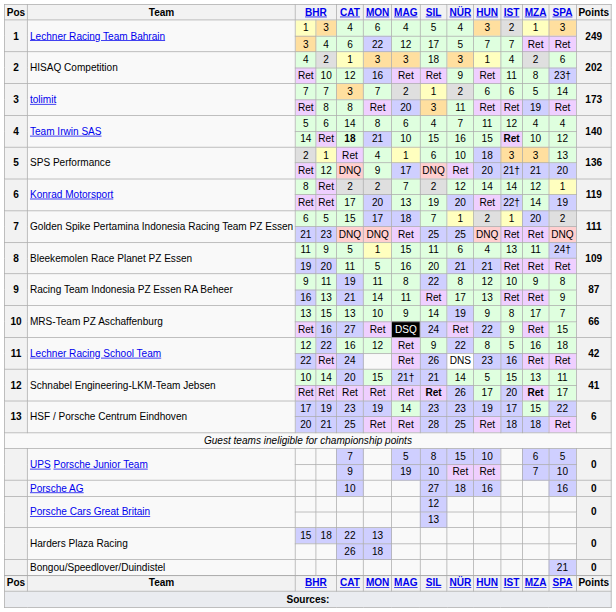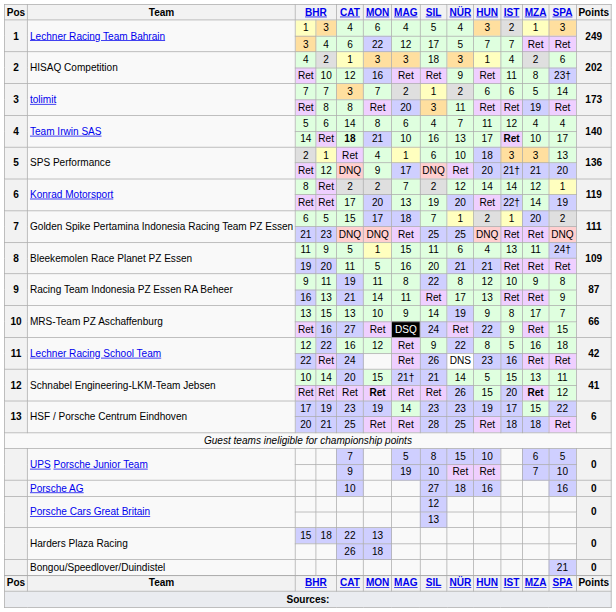Team Irwin SAS / Ret | SIL: 15 -> 16
Team Irwin SAS / Ret | NÜR: 16 -> 13
Team Irwin SAS / Ret | HUN: 15 -> 17
Team Irwin SAS / Ret | SPA: 12 -> 17
Schnabel Engineering-LKM-Team Jebsen / Ret | MON: normal -> bold
Schnabel Engineering-LKM-Team Jebsen / Ret | SIL: bold -> normal
Schnabel Engineering-LKM-Team Jebsen / Ret | HUN: 17 -> 15
Schnabel Engineering-LKM-Team Jebsen / Ret | SPA: 17 -> 12
